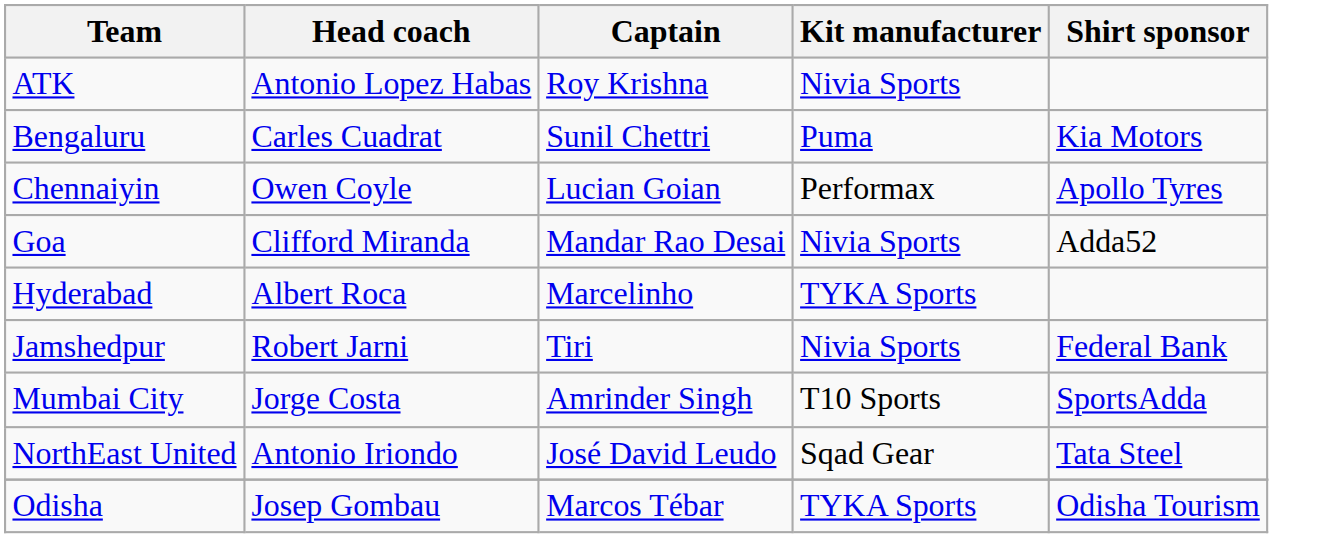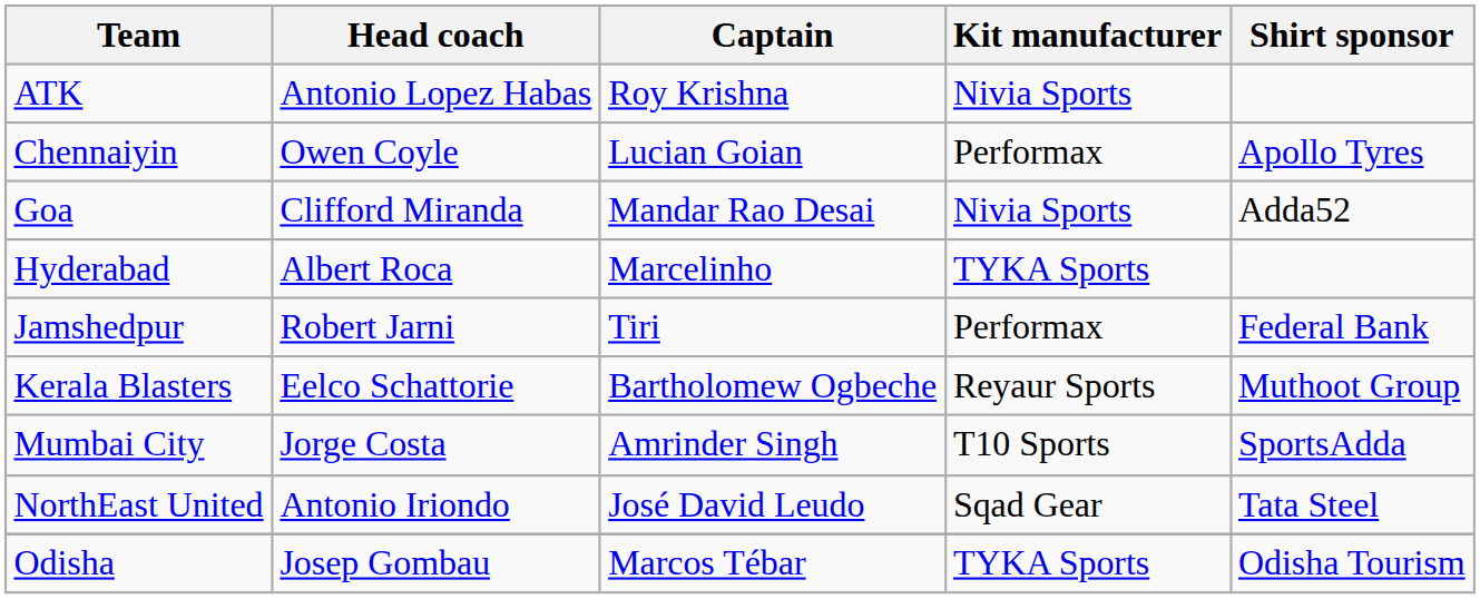- row: Bengaluru | Carles Cuadrat | Sunil Chettri | Puma | Kia Motors
Jamshedpur | Kit manufacturer: Nivia Sports -> Performax
+ row: Kerala Blasters | Eelco Schattorie | Bartholomew Ogbeche | Reyaur Sports | Muthoot Group
